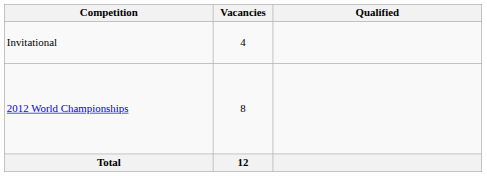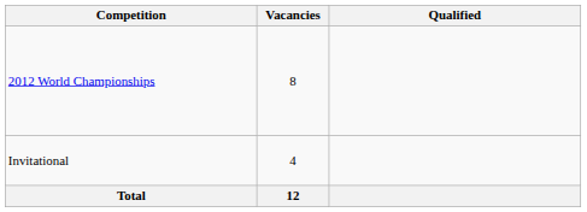rows swapped: 2012 World Championships <-> Invitational
